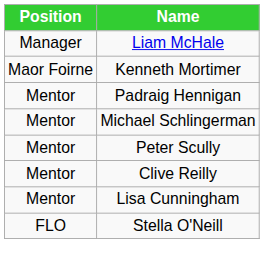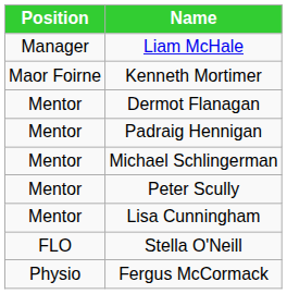+ row: Mentor | Dermot Flanagan
- row: Mentor | Clive Reilly
+ row: Physio | Fergus McCormack
